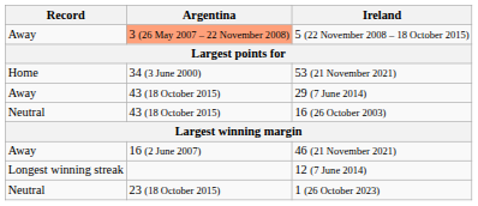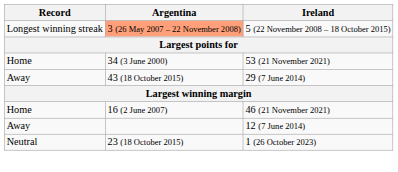5 (22 November 2008 – 18 October 2015) | Record: Away -> Longest winning streak
- row: Neutral | 43 (18 October 2015) | 16 (26 October 2003)
46 (21 November 2021) | Record: Away -> Home
12 (7 June 2014) | Record: Longest winning streak -> Away
